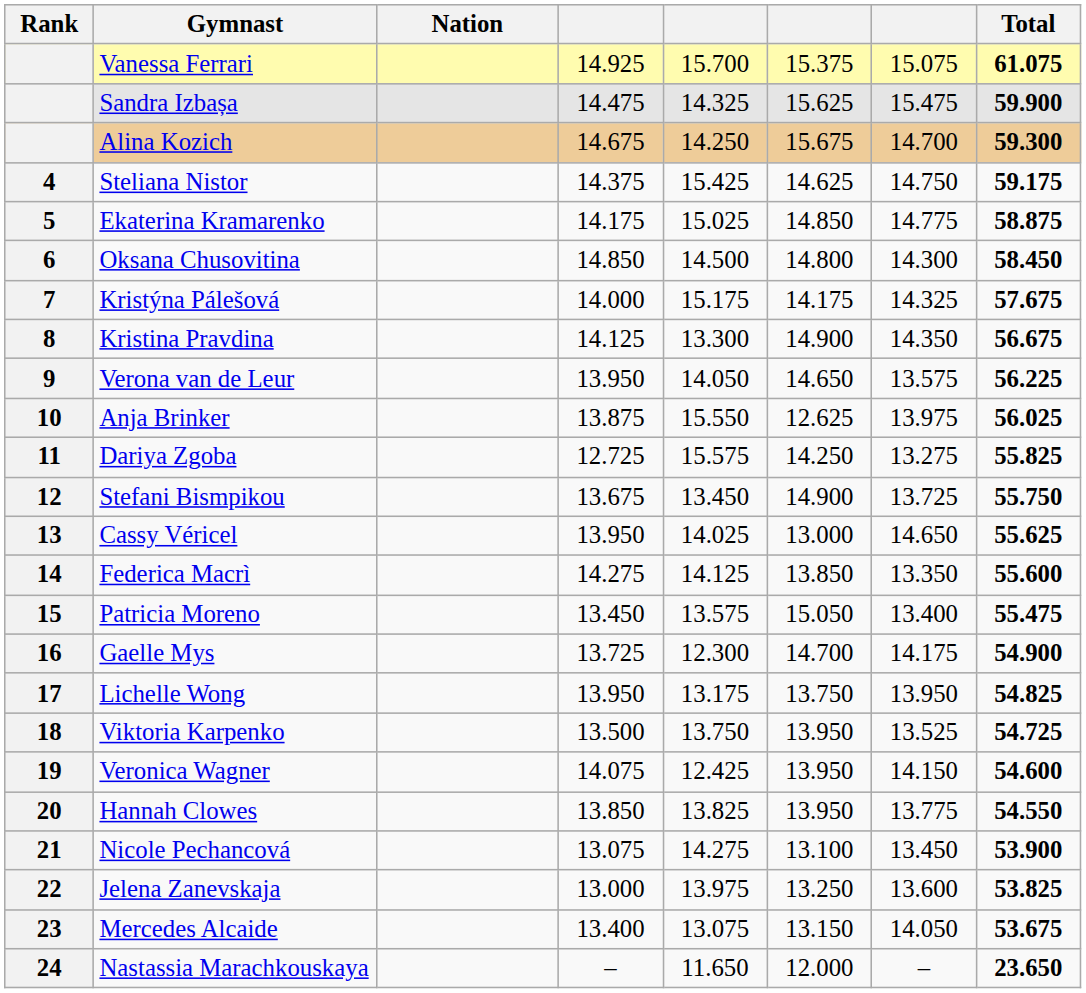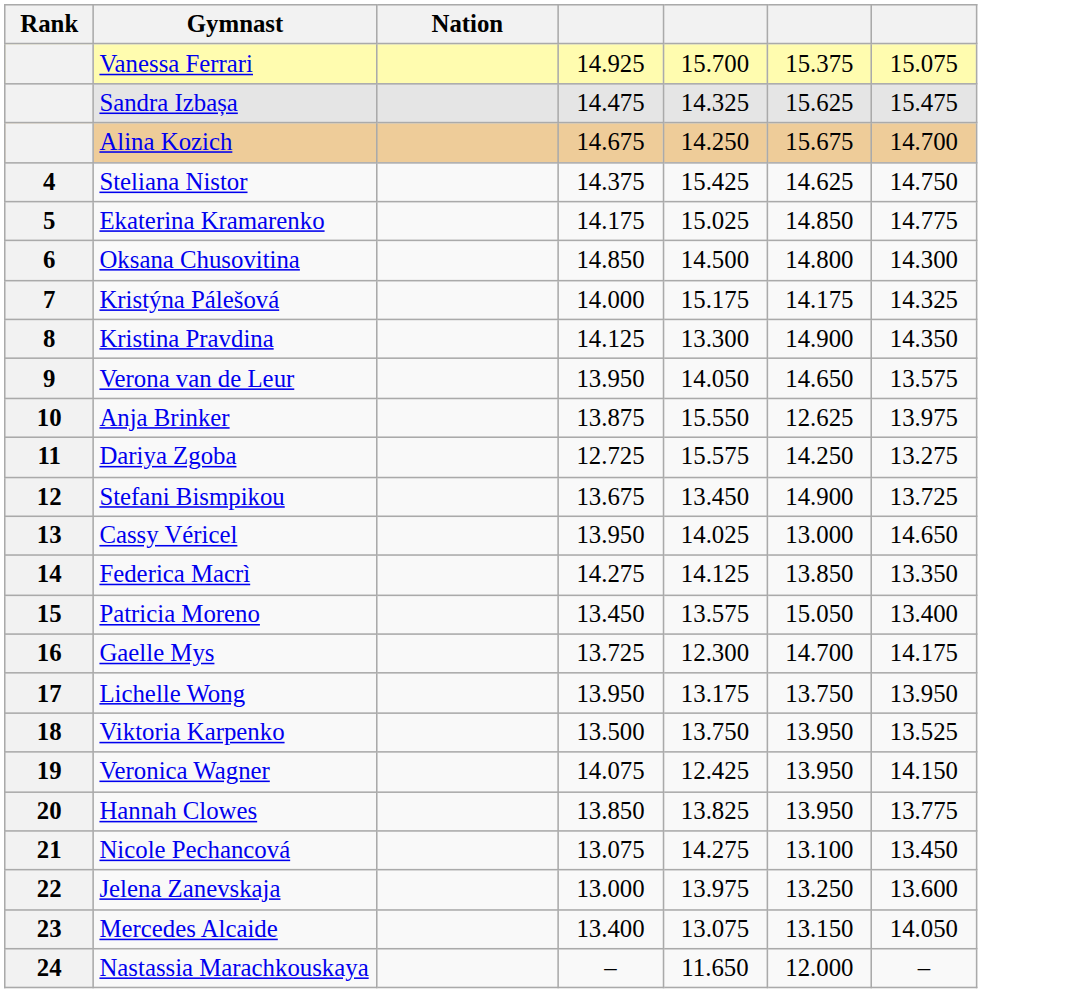- column: Total | 61.075 | 59.900 | 59.300 | 59.175 | 58.875 | 58.450 | 57.675 | 56.675 | 56.225 | 56.025 | 55.825 | 55.750 | 55.625 | 55.600 | 55.475 | 54.900 | 54.825 | 54.725 | 54.600 | 54.550 | 53.900 | 53.825 | 53.675 | 23.650
